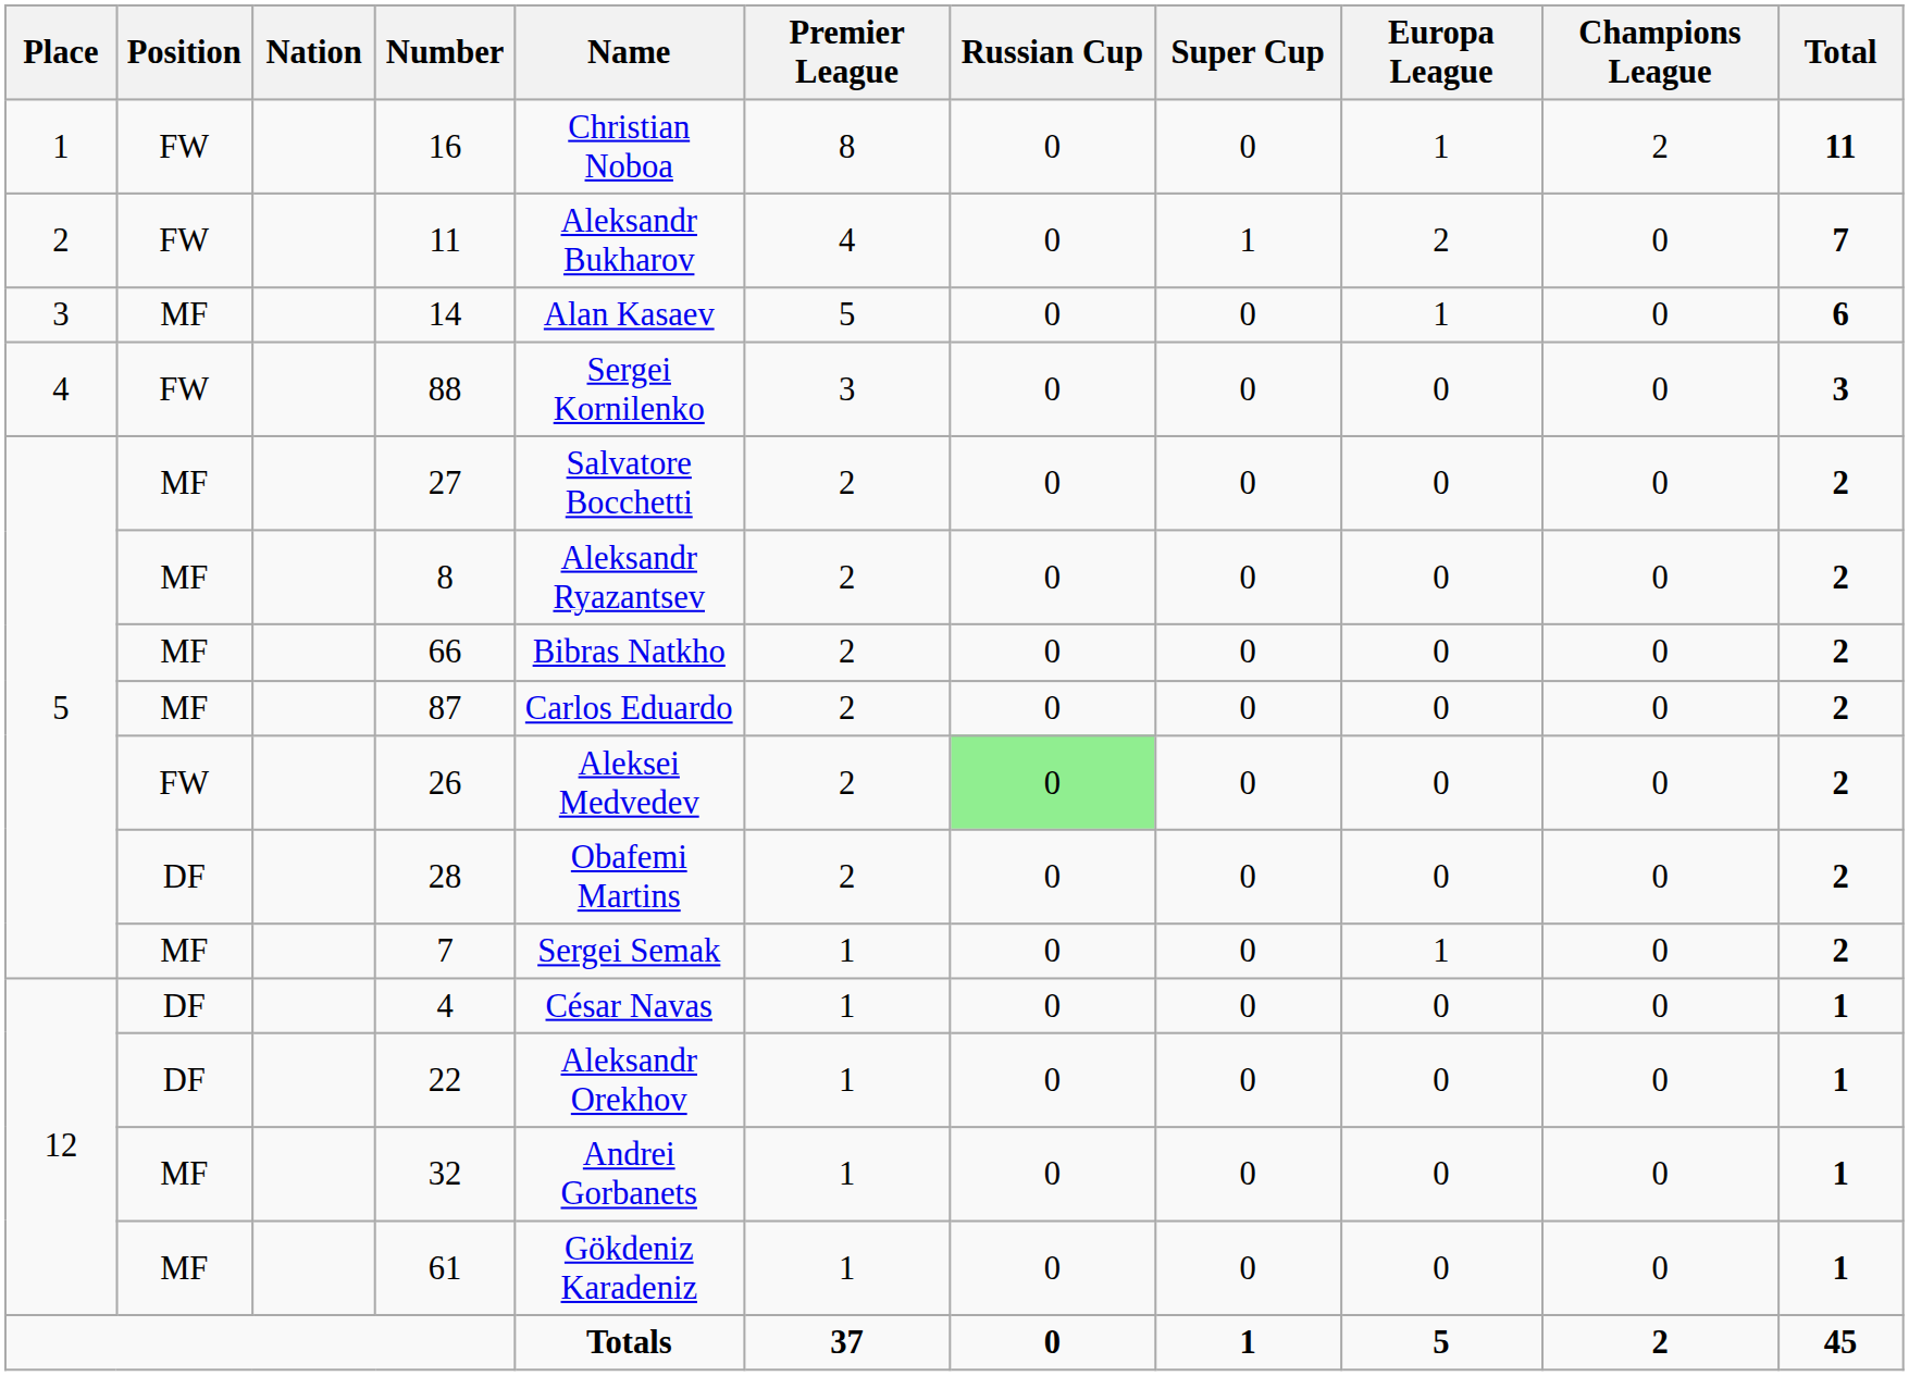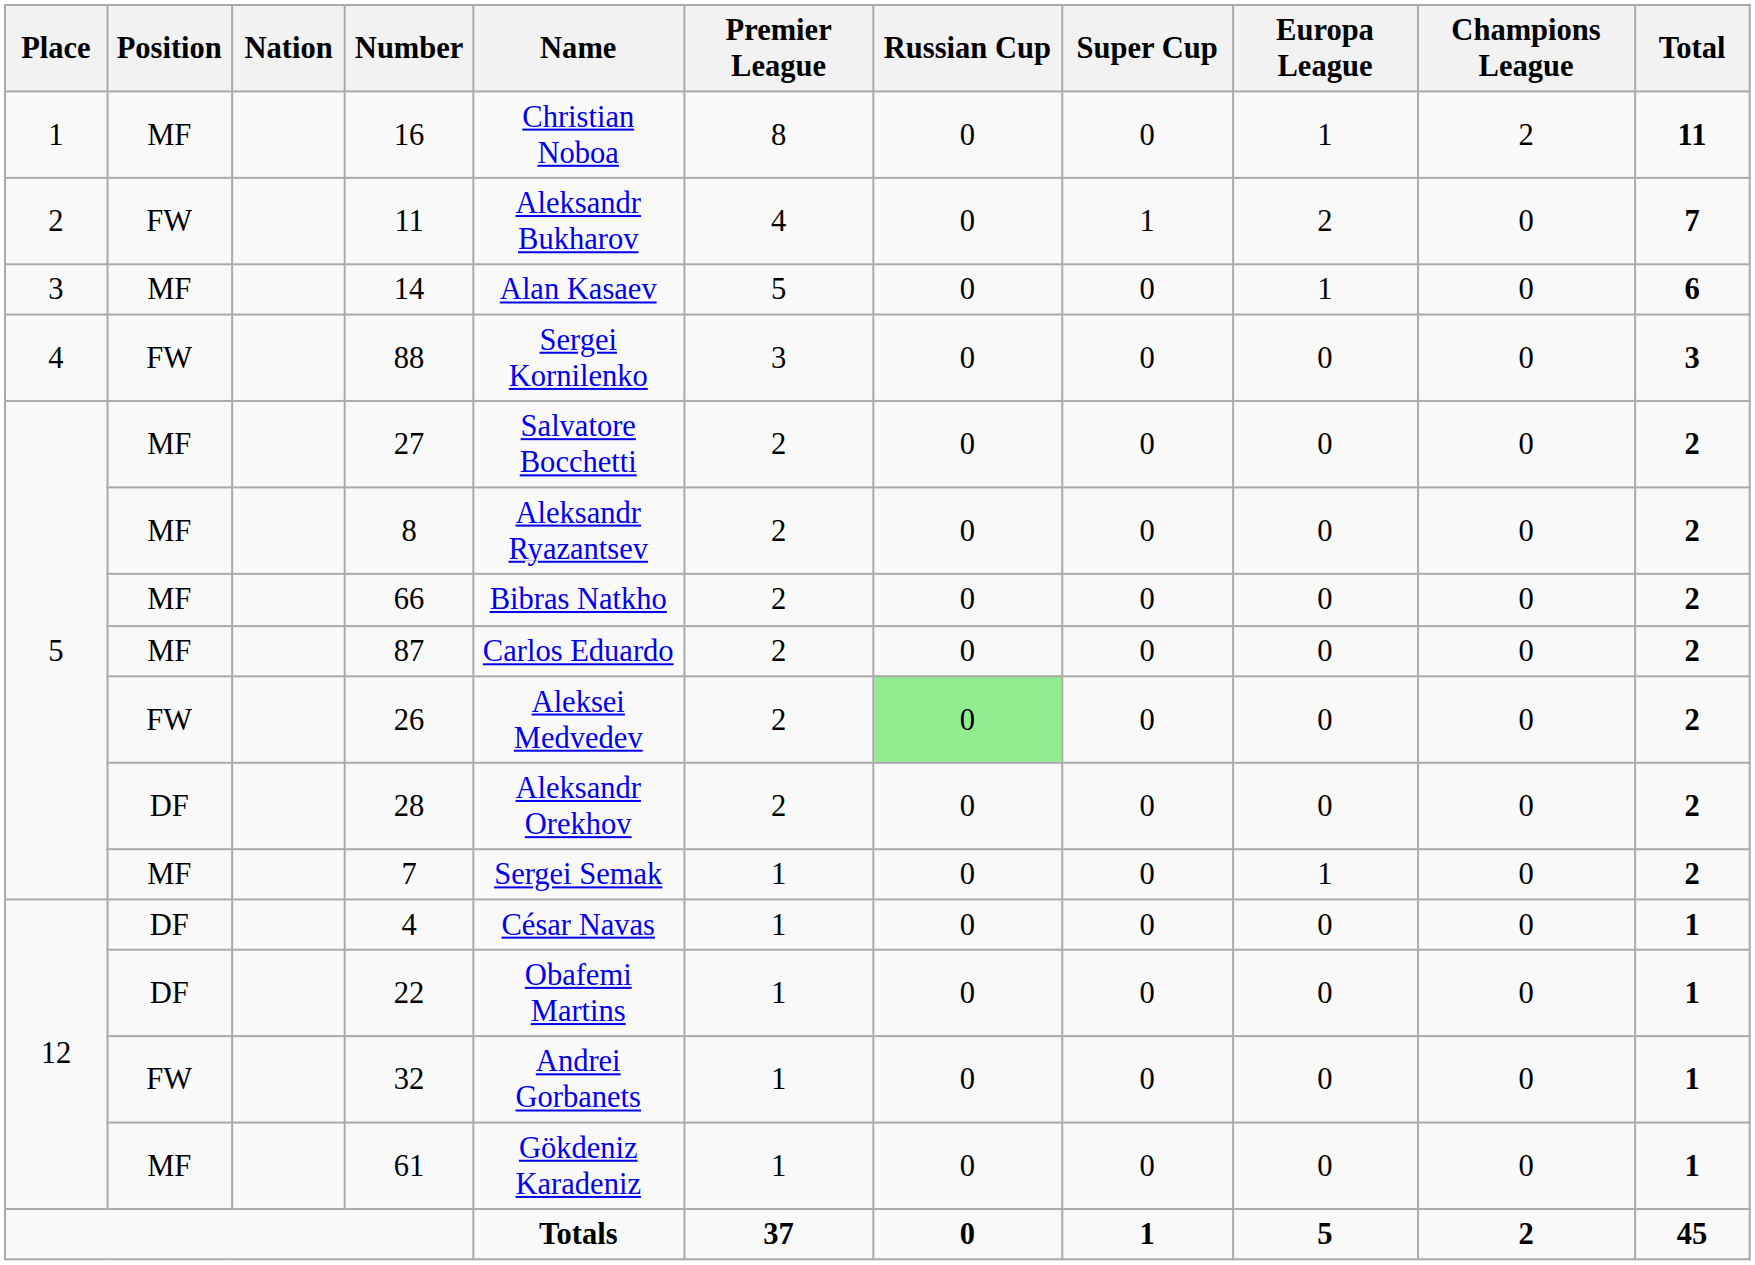16 | Position: FW -> MF
28 | Name: Obafemi Martins -> Aleksandr Orekhov
22 | Name: Aleksandr Orekhov -> Obafemi Martins
32 | Position: MF -> FW
